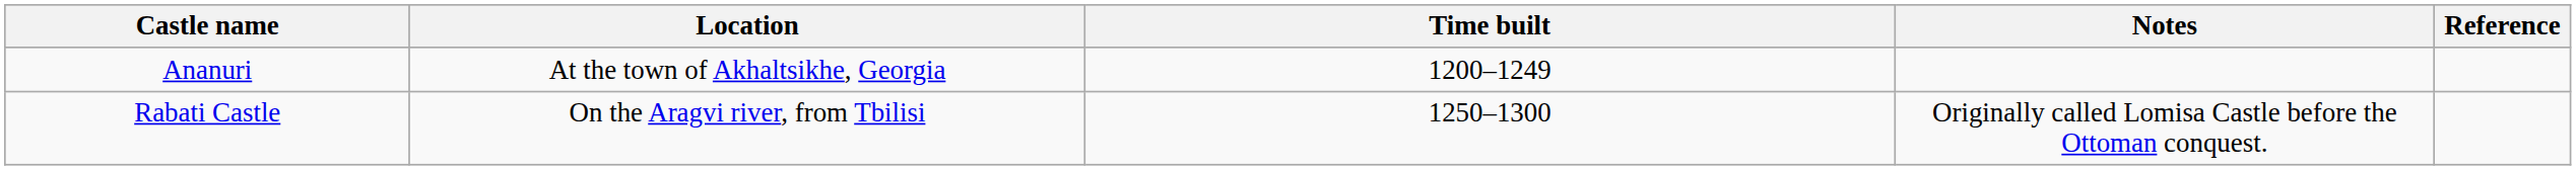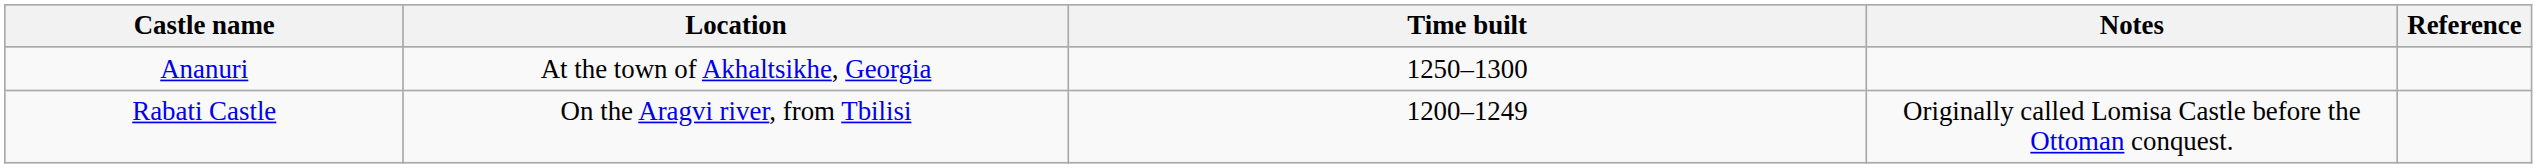Ananuri | Time built: 1200–1249 -> 1250–1300
Rabati Castle | Time built: 1250–1300 -> 1200–1249
